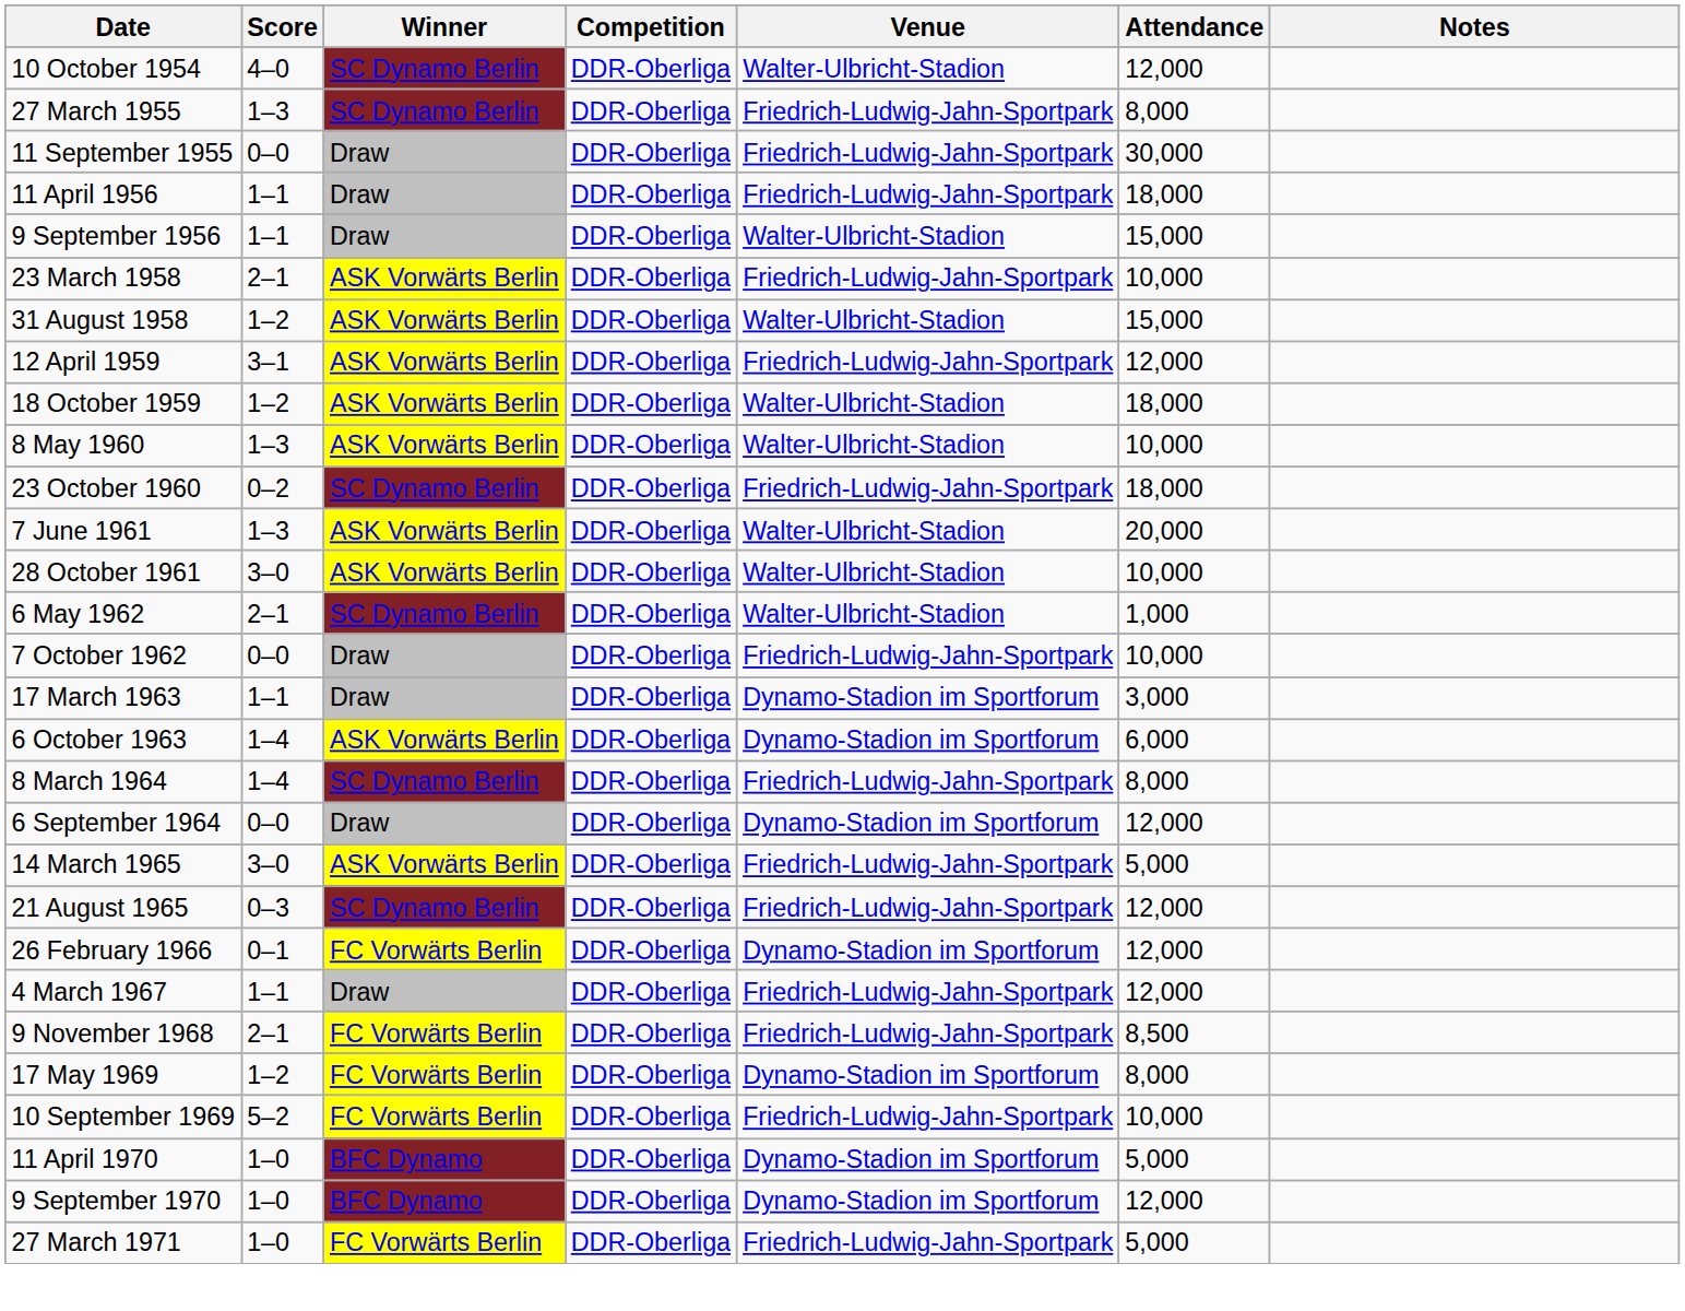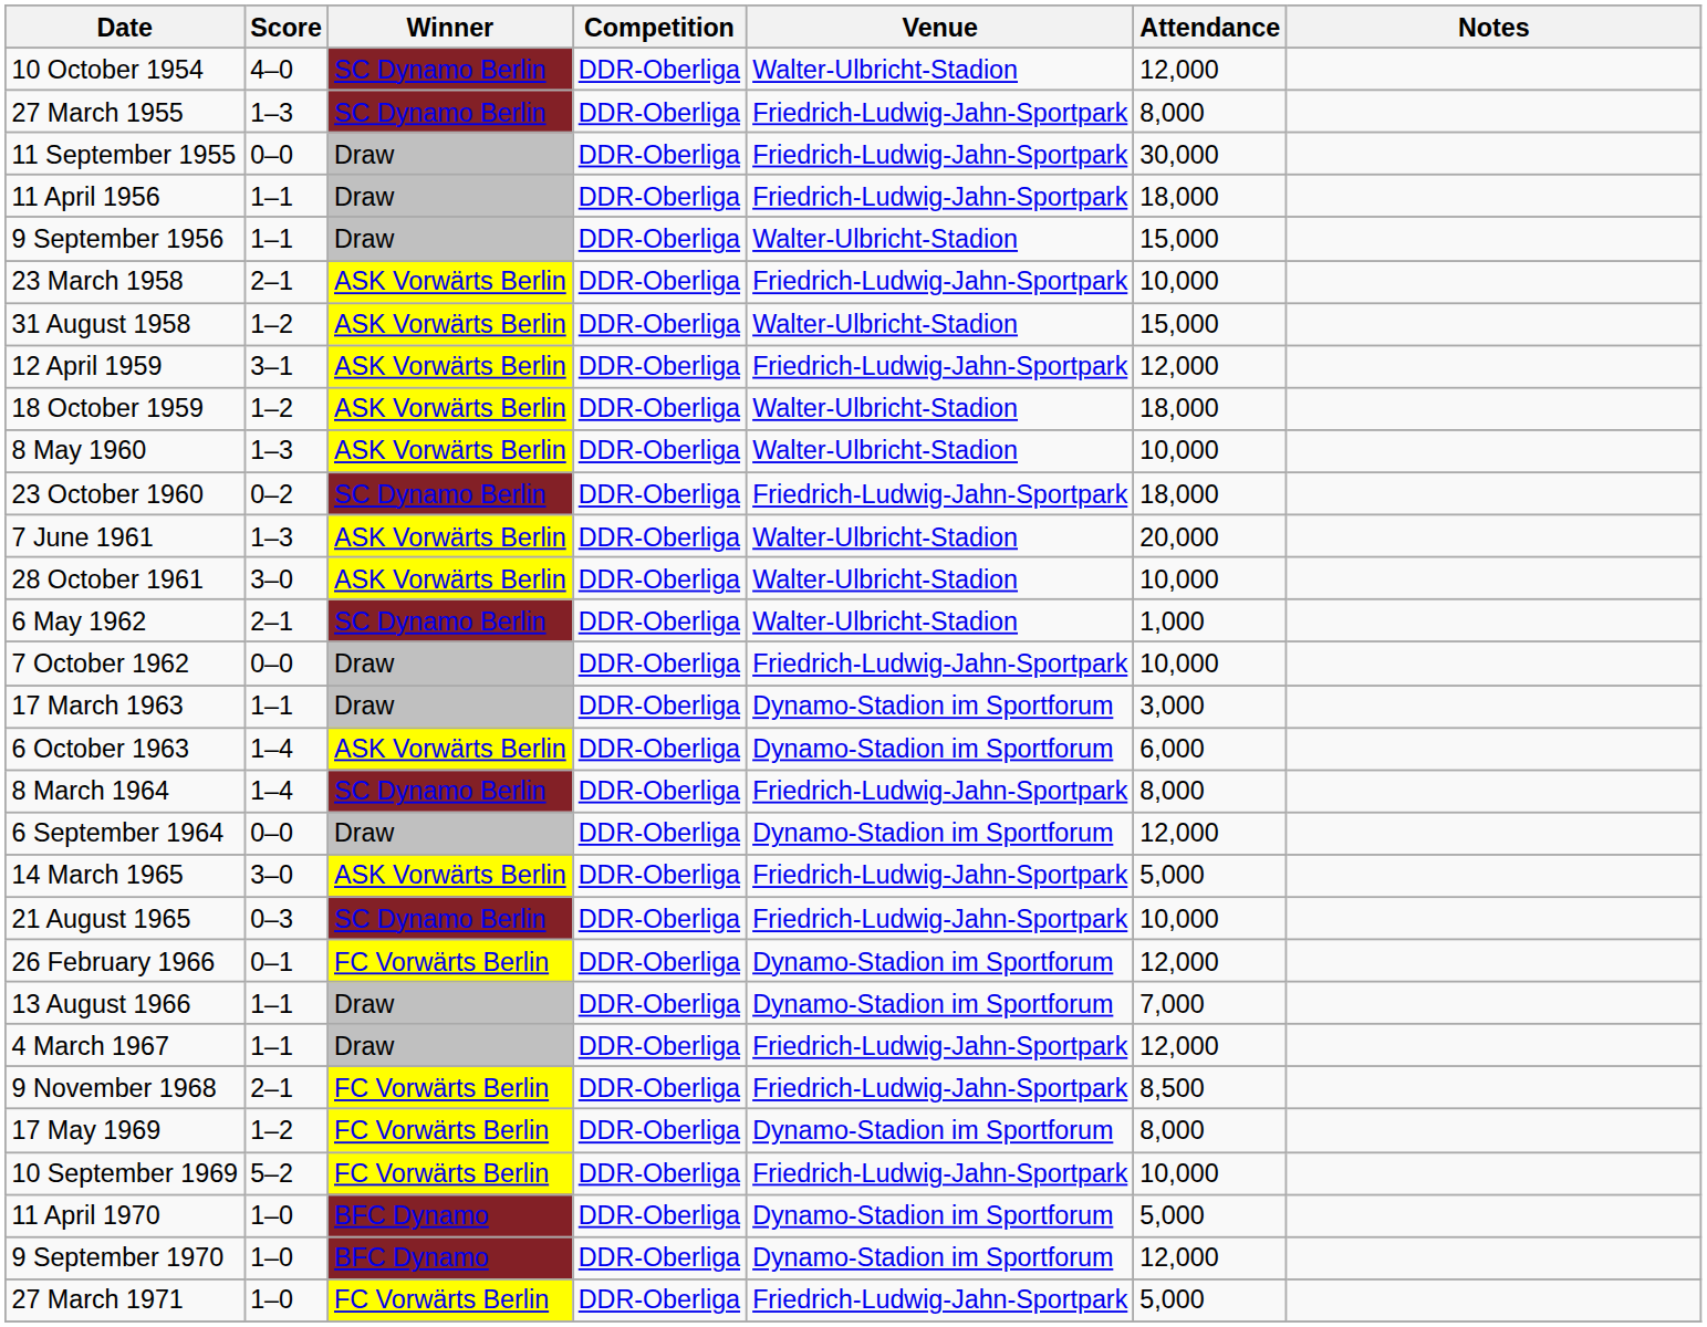21 August 1965 | Attendance: 12,000 -> 10,000
+ row: 13 August 1966 | 1–1 | Draw | DDR-Oberliga | Dynamo-Stadion im Sportforum | 7,000
